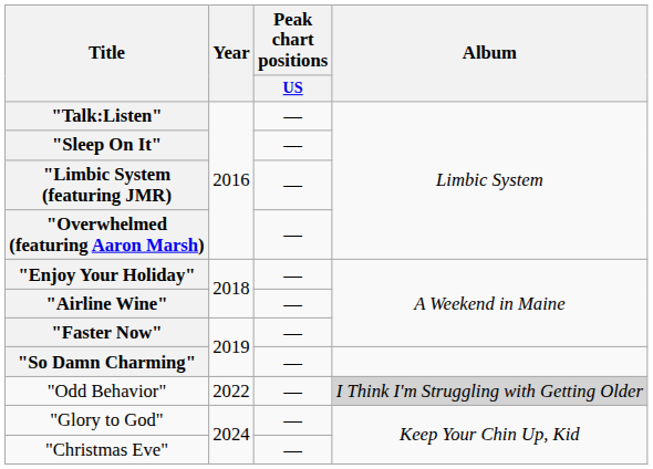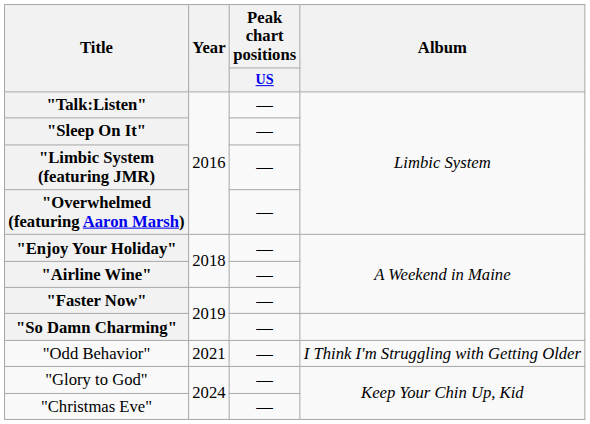"Odd Behavior" | Year: 2022 -> 2021
"Odd Behavior" | Album: lightgrey background -> no background
